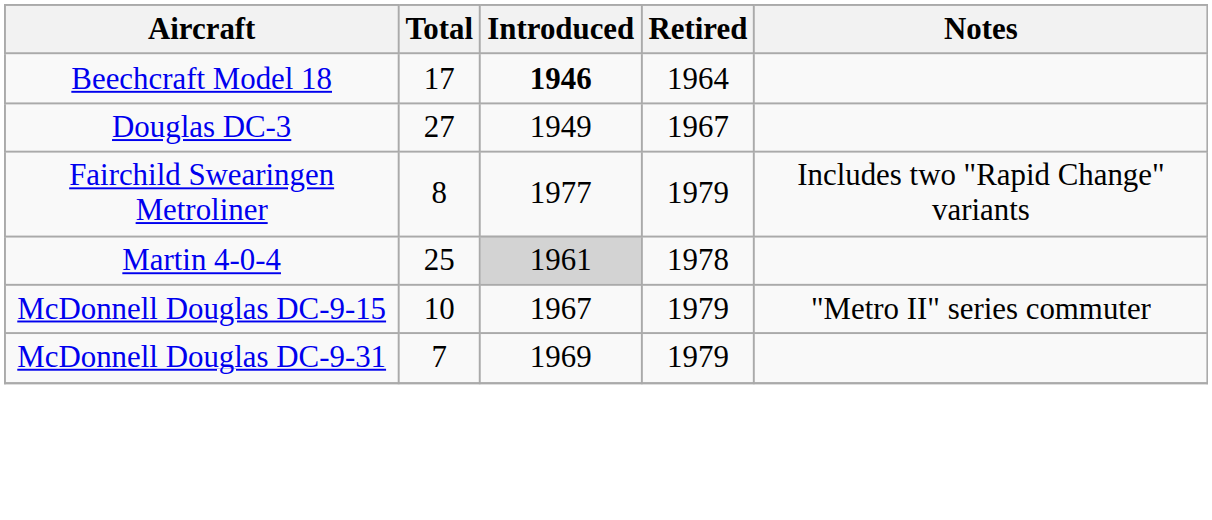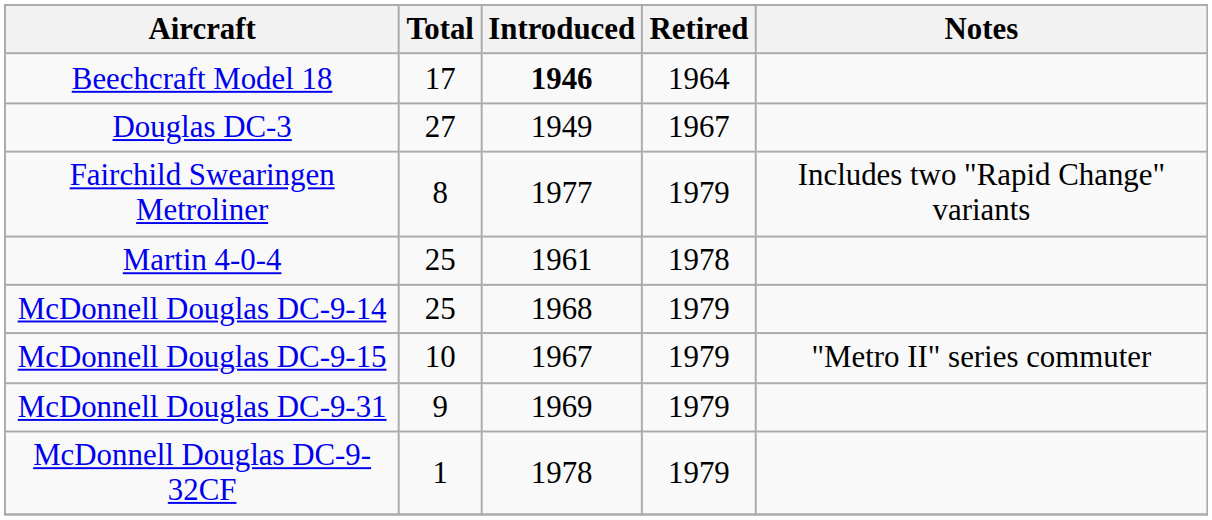Martin 4-0-4 | Introduced: lightgrey background -> no background
+ row: McDonnell Douglas DC-9-14 | 25 | 1968 | 1979
McDonnell Douglas DC-9-31 | Total: 7 -> 9
+ row: McDonnell Douglas DC-9-32CF | 1 | 1978 | 1979
